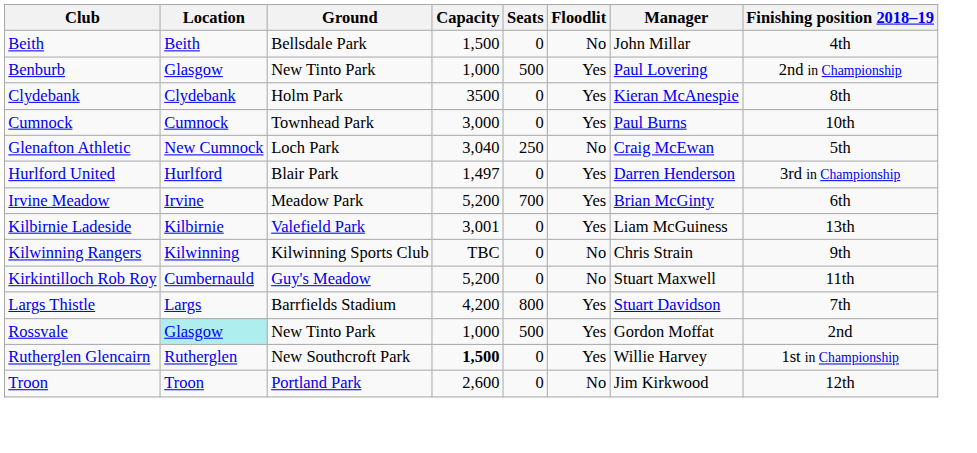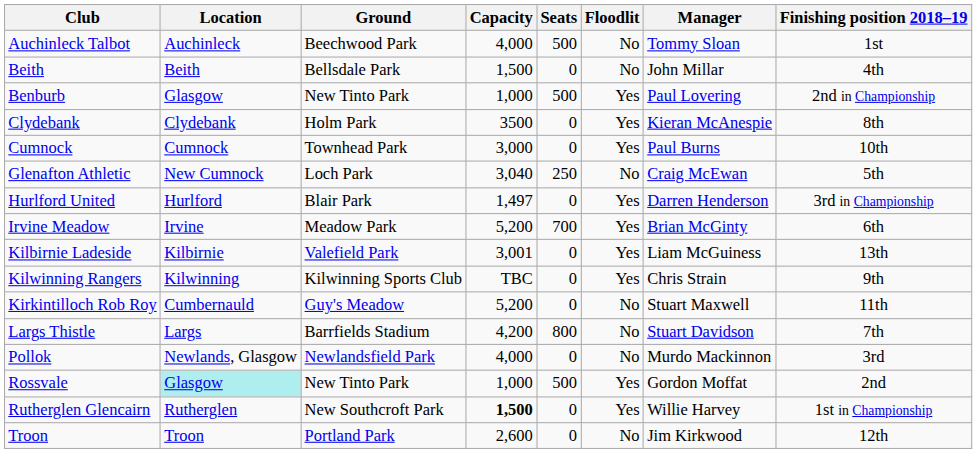+ row: Auchinleck Talbot | Auchinleck | Beechwood Park | 4,000 | 500 | No | Tommy Sloan | 1st
Kilwinning Rangers | Floodlit: No -> Yes
Largs Thistle | Floodlit: Yes -> No
+ row: Pollok | Newlands, Glasgow | Newlandsfield Park | 4,000 | 0 | No | Murdo Mackinnon | 3rd
